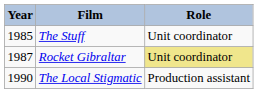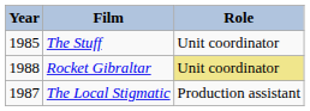Rocket Gibraltar | Year: 1987 -> 1988
The Local Stigmatic | Year: 1990 -> 1987
